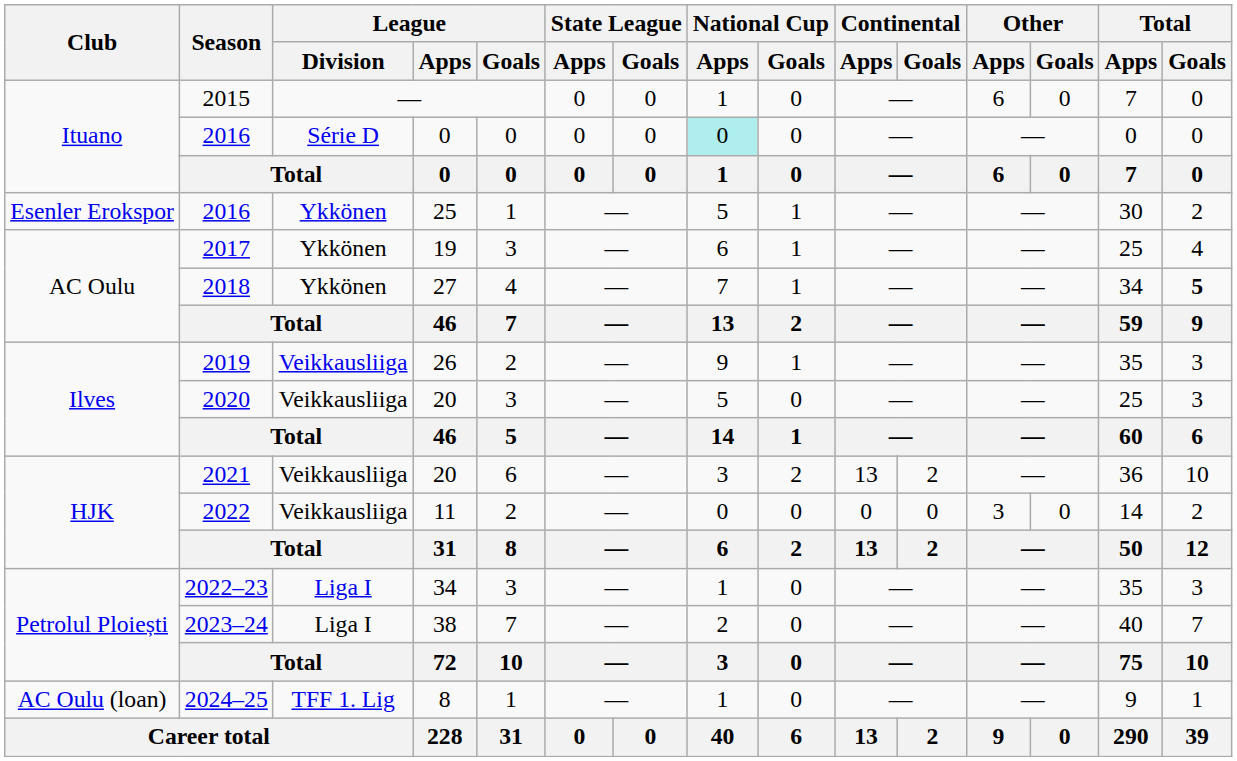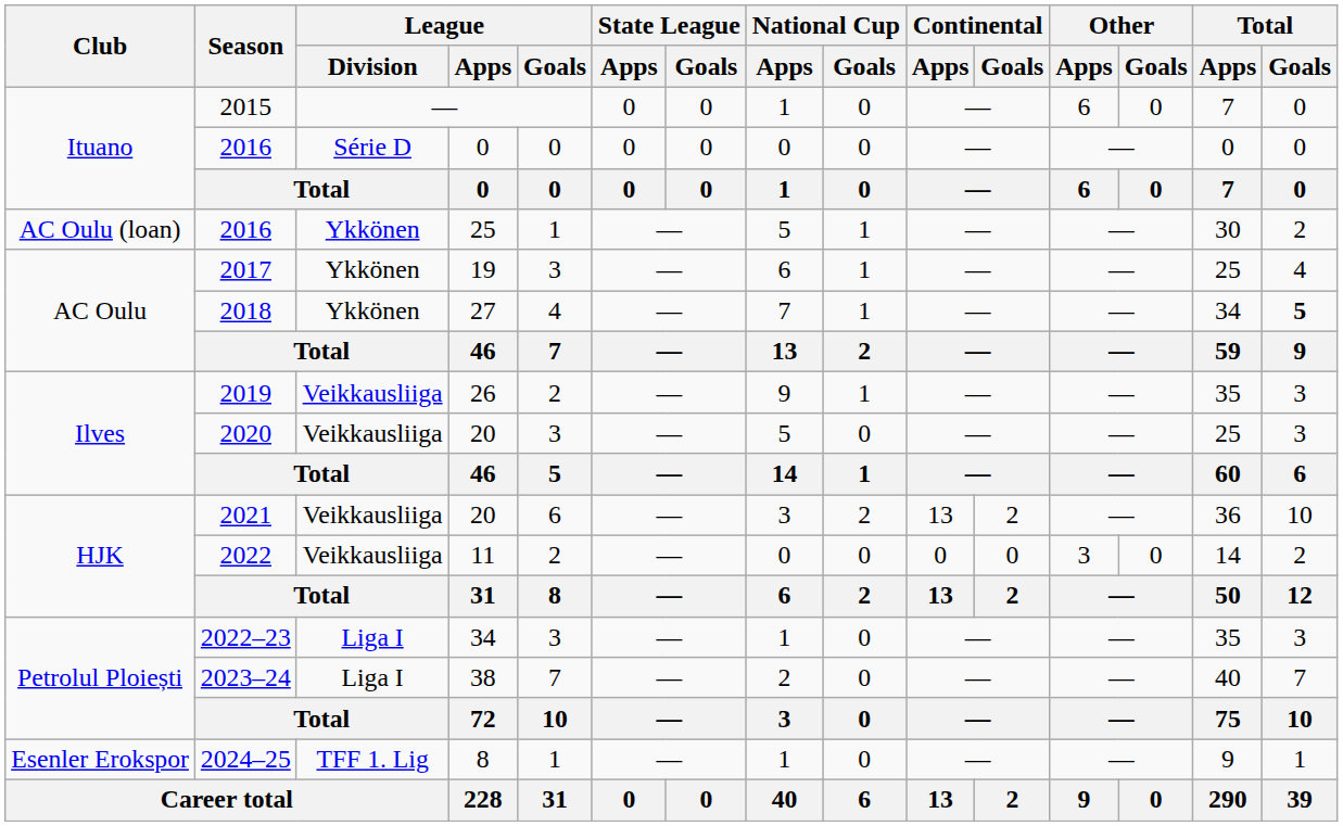2016 / 0 | National Cup / Apps: paleturquoise background -> no background
2016 / 25 | Club: Esenler Erokspor -> AC Oulu (loan)
2024–25 | Club: AC Oulu (loan) -> Esenler Erokspor
